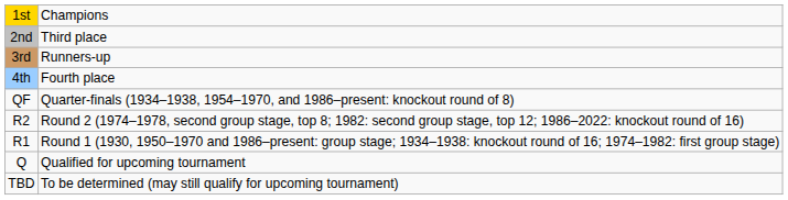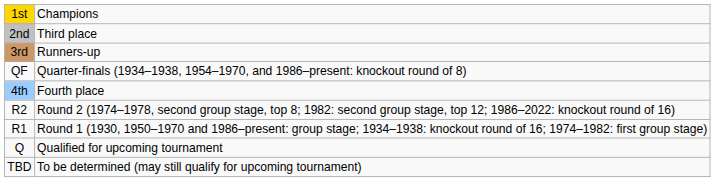rows swapped: 4th <-> QF
